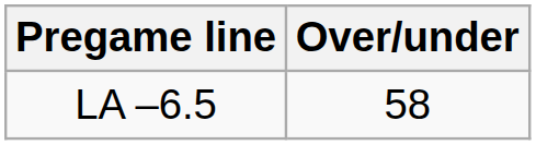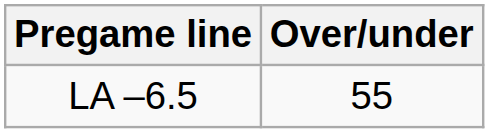LA –6.5 | Over/under: 58 -> 55
